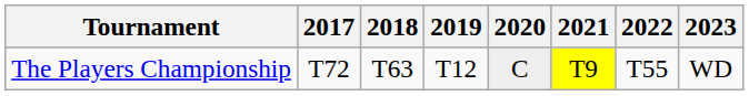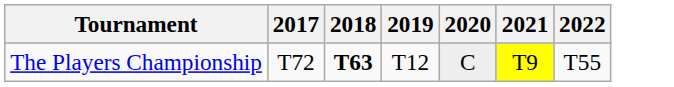- column: 2023 | WD
The Players Championship | 2018: normal -> bold
